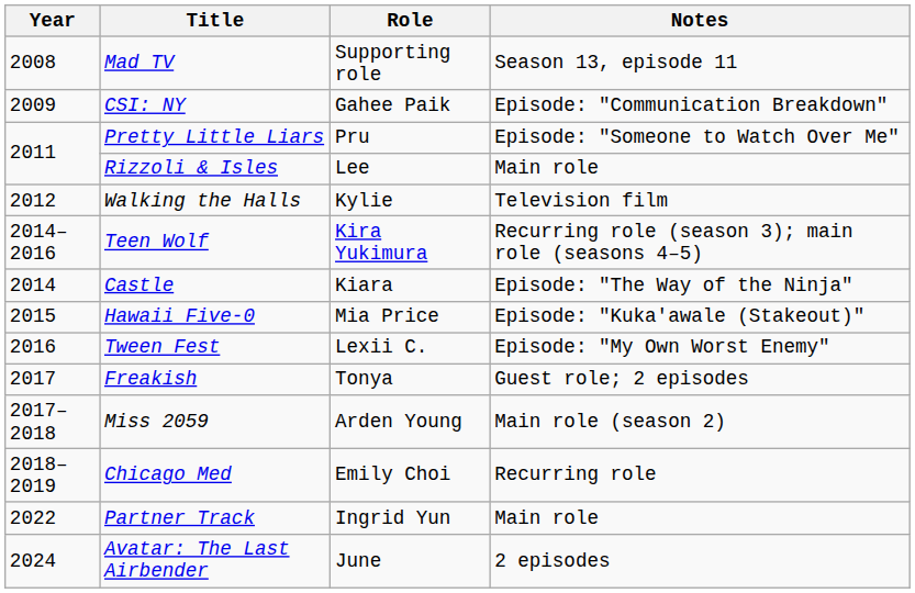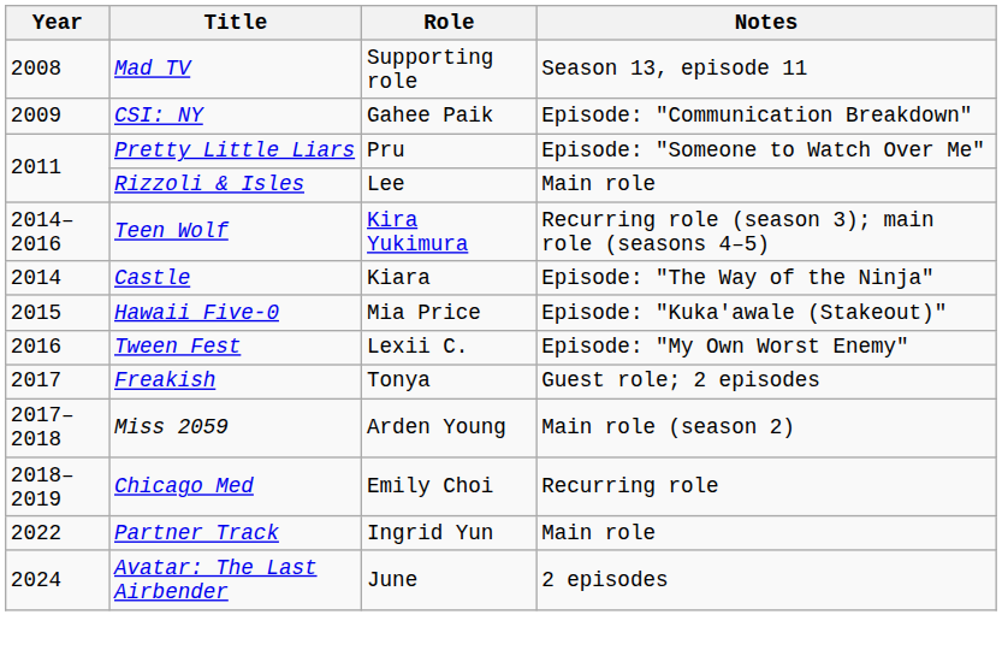- row: 2012 | Walking the Halls | Kylie | Television film
